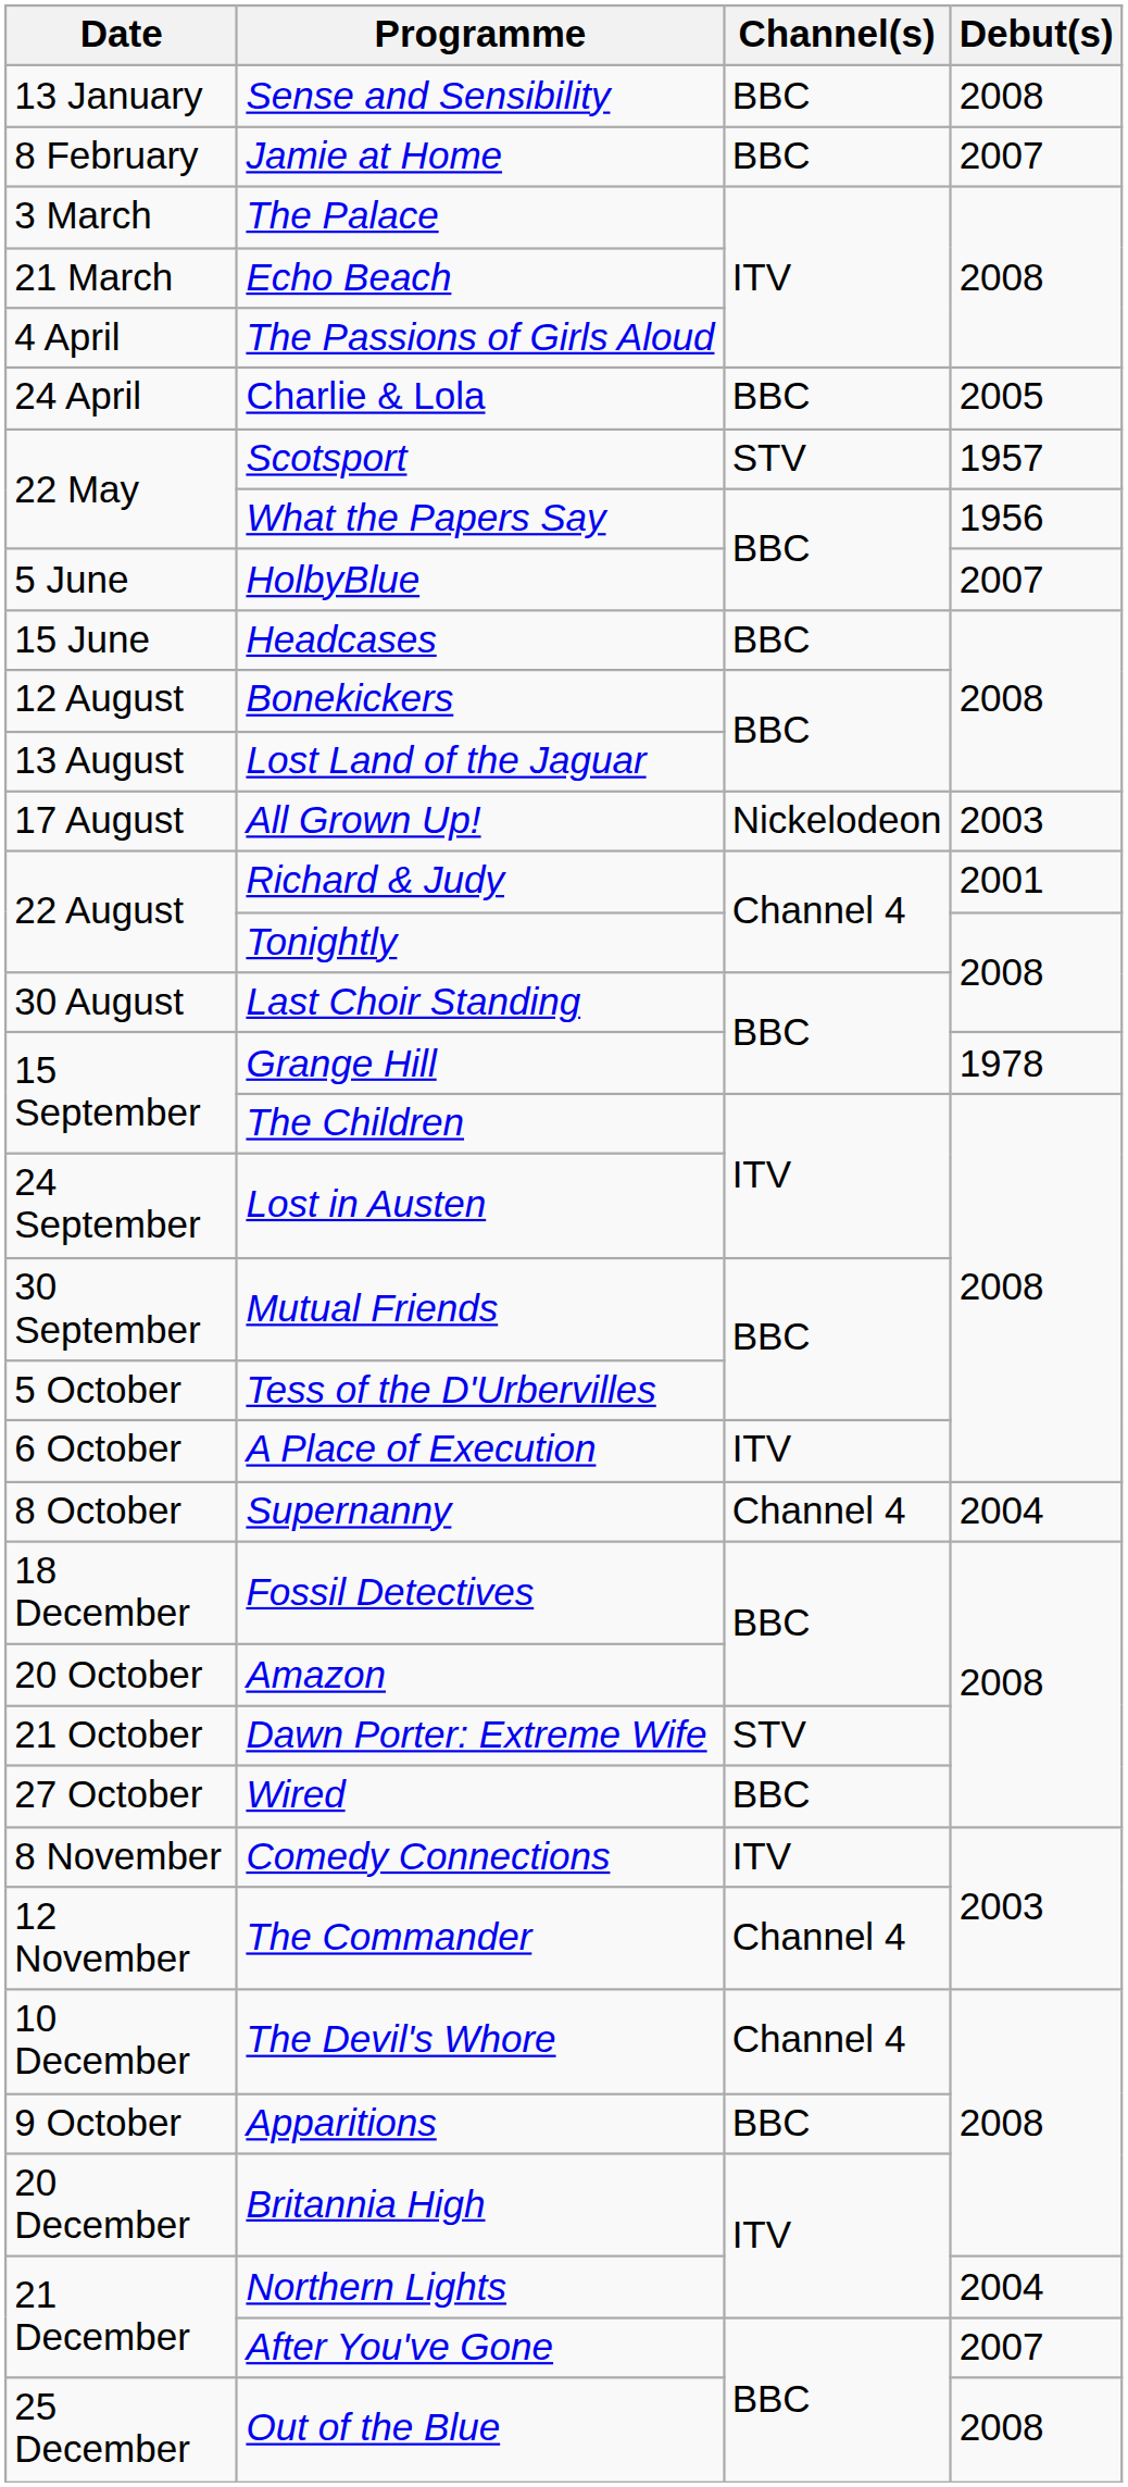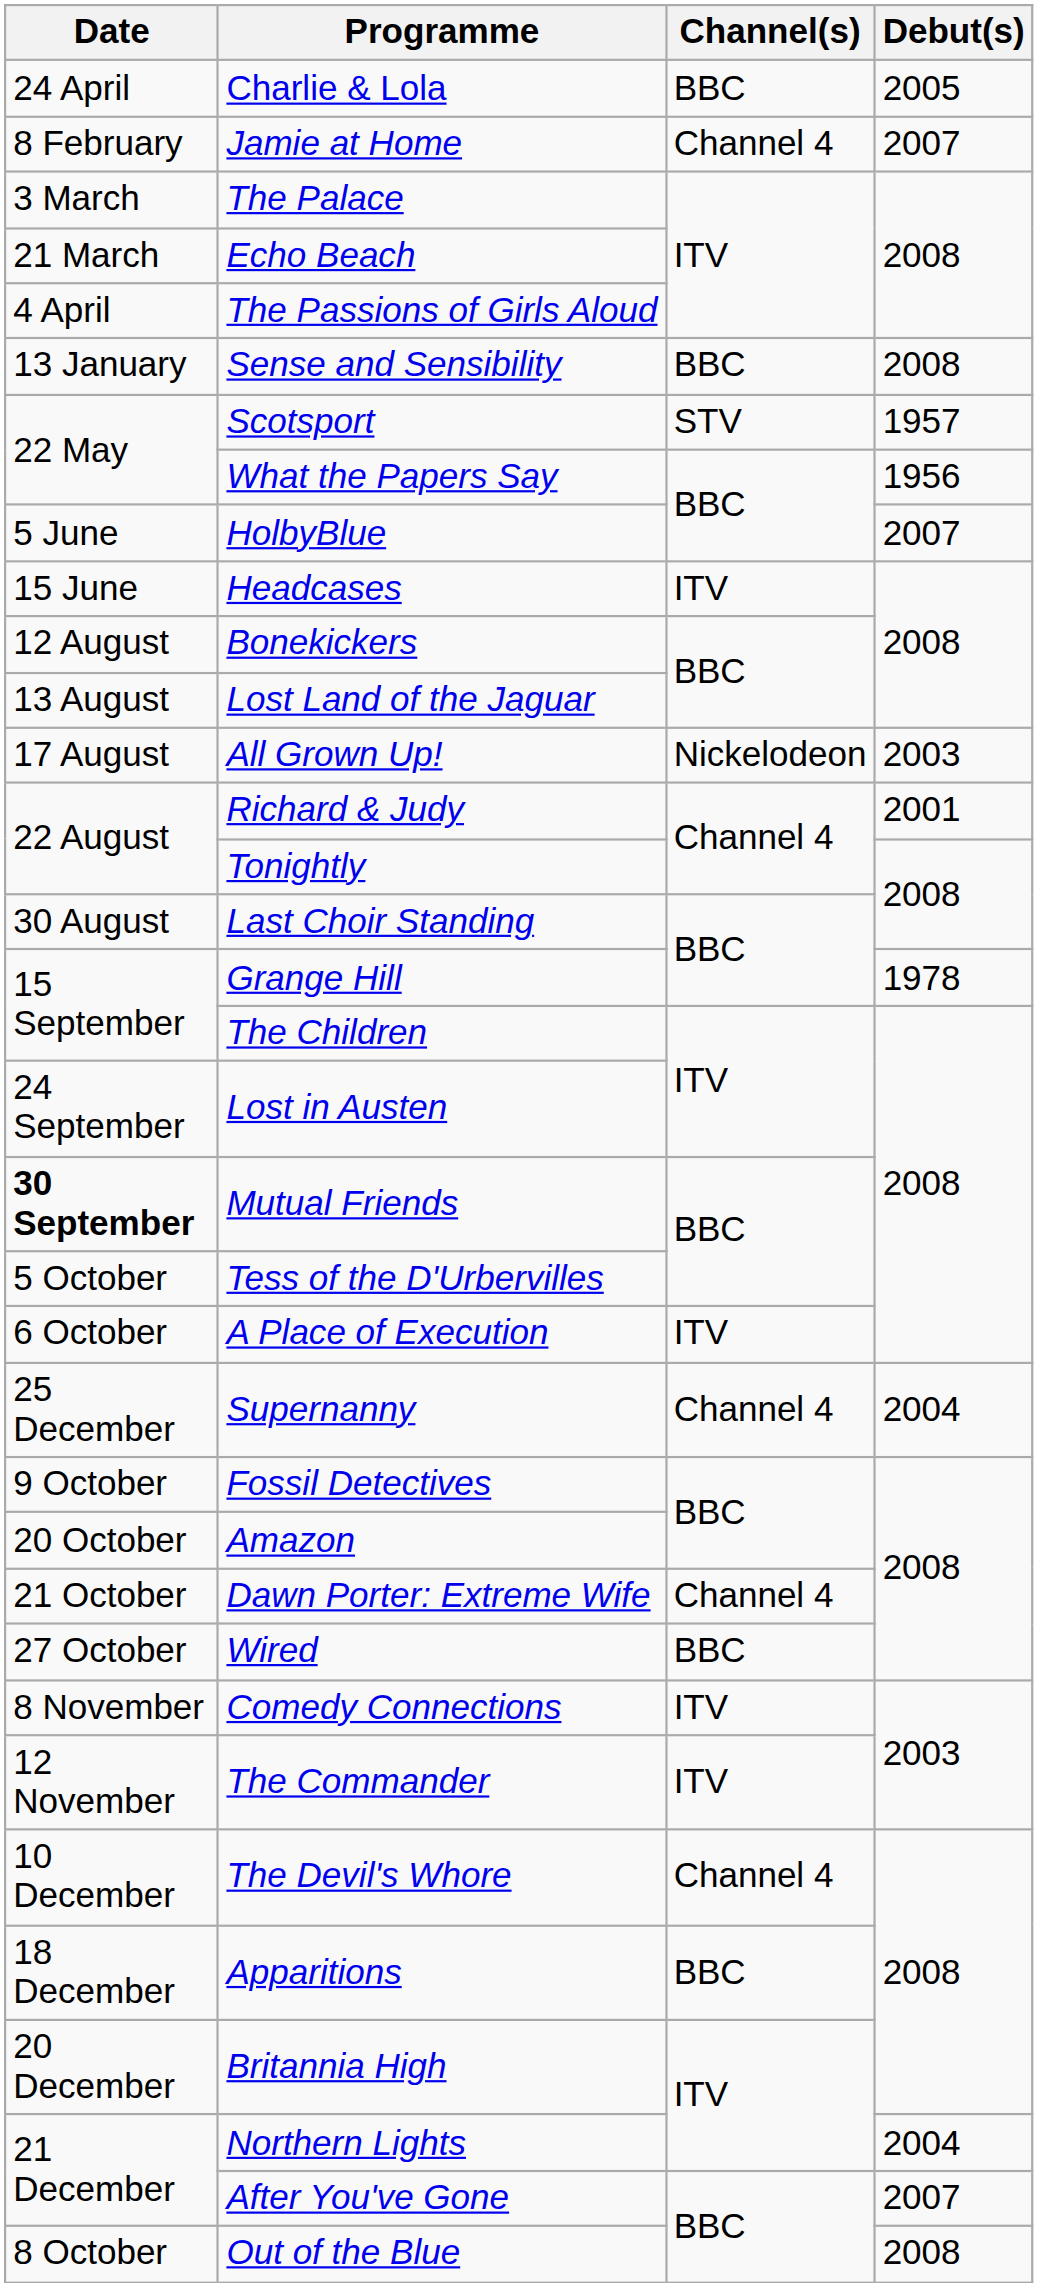rows swapped: Sense and Sensibility <-> Charlie & Lola
Jamie at Home | Channel(s): BBC -> Channel 4
Headcases | Channel(s): BBC -> ITV
Mutual Friends | Date: normal -> bold
Supernanny | Date: 8 October -> 25 December
Fossil Detectives | Date: 18 December -> 9 October
Dawn Porter: Extreme Wife | Channel(s): STV -> Channel 4
The Commander | Channel(s): Channel 4 -> ITV
Apparitions | Date: 9 October -> 18 December
Out of the Blue | Date: 25 December -> 8 October
